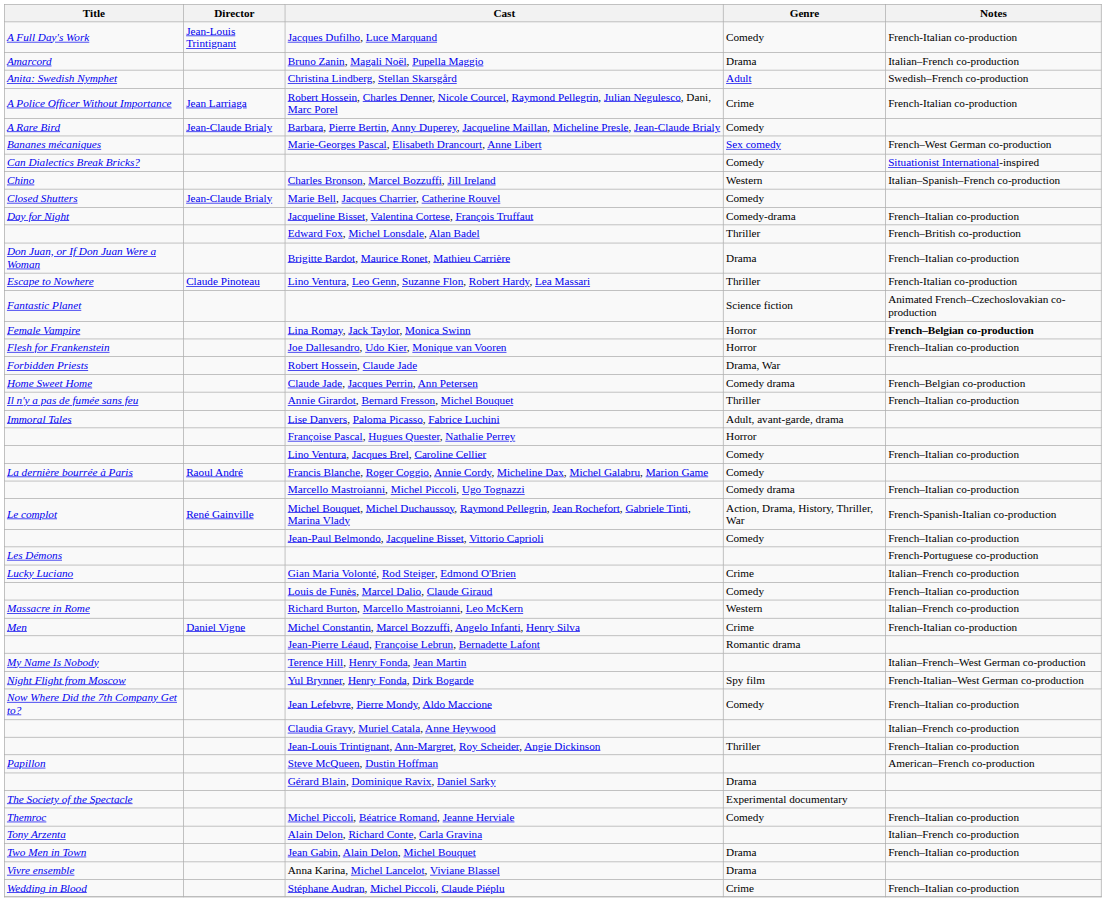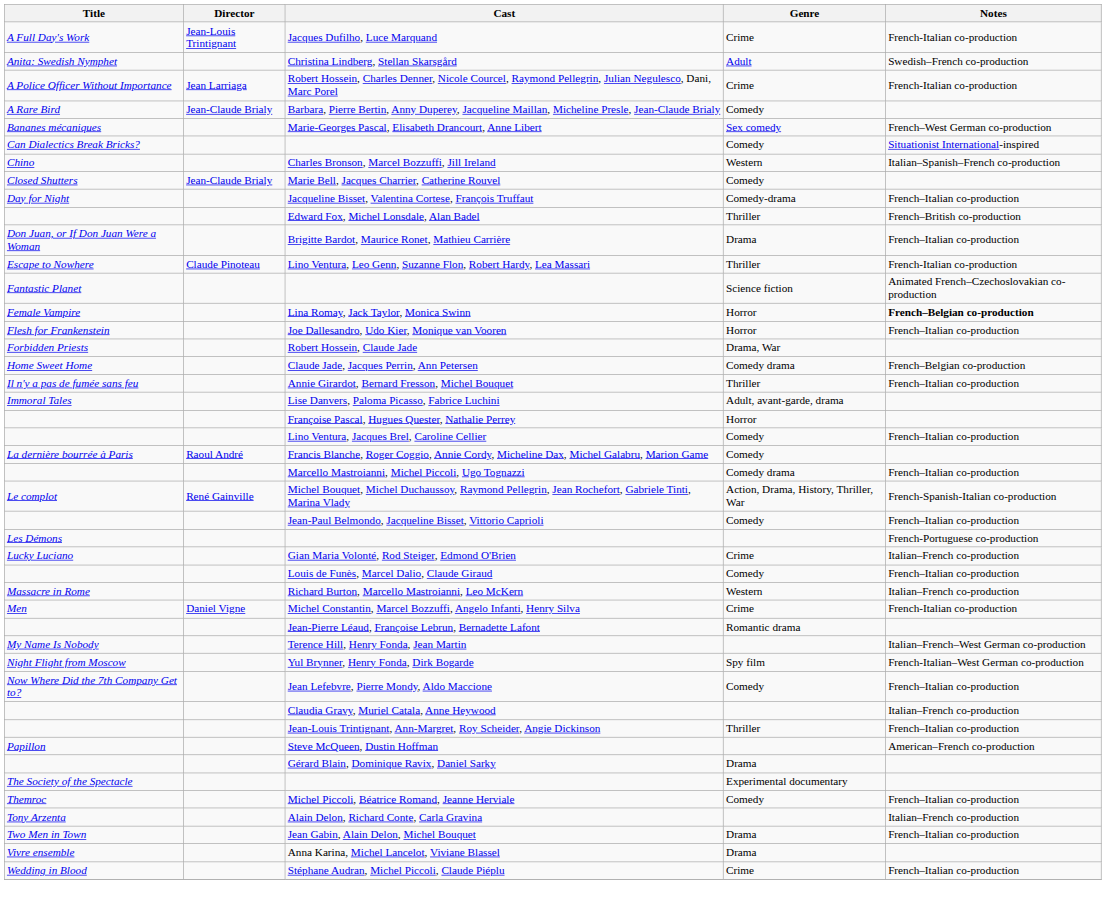Jacques Dufilho, Luce Marquand | Genre: Comedy -> Crime
- row: Amarcord | Bruno Zanin, Magali Noël, Pupella Maggio | Drama | Italian–French co-production
